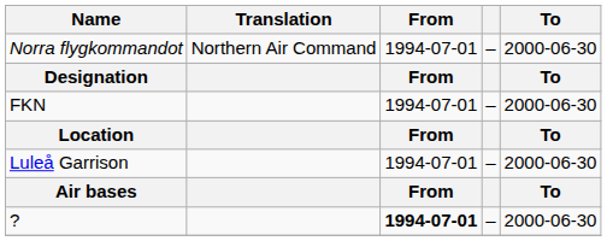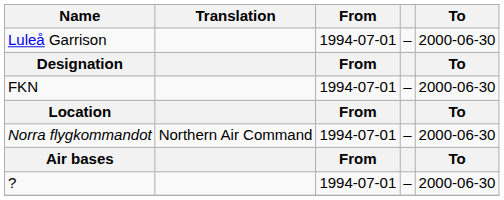rows swapped: Norra flygkommandot <-> Luleå Garrison
? | From: bold -> normal
